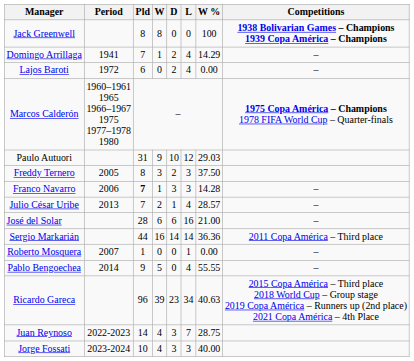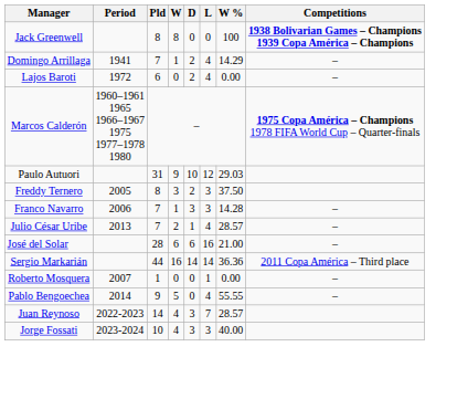Franco Navarro | Pld: bold -> normal
- row: Ricardo Gareca | 96 | 39 | 23 | 34 | 40.63 | 2015 Copa América – Third place 2018 World Cup – Group stage 2019 Copa América – Runners up (2nd place) 2021 Copa América – 4th Place
Juan Reynoso | W %: 28.75 -> 28.57
